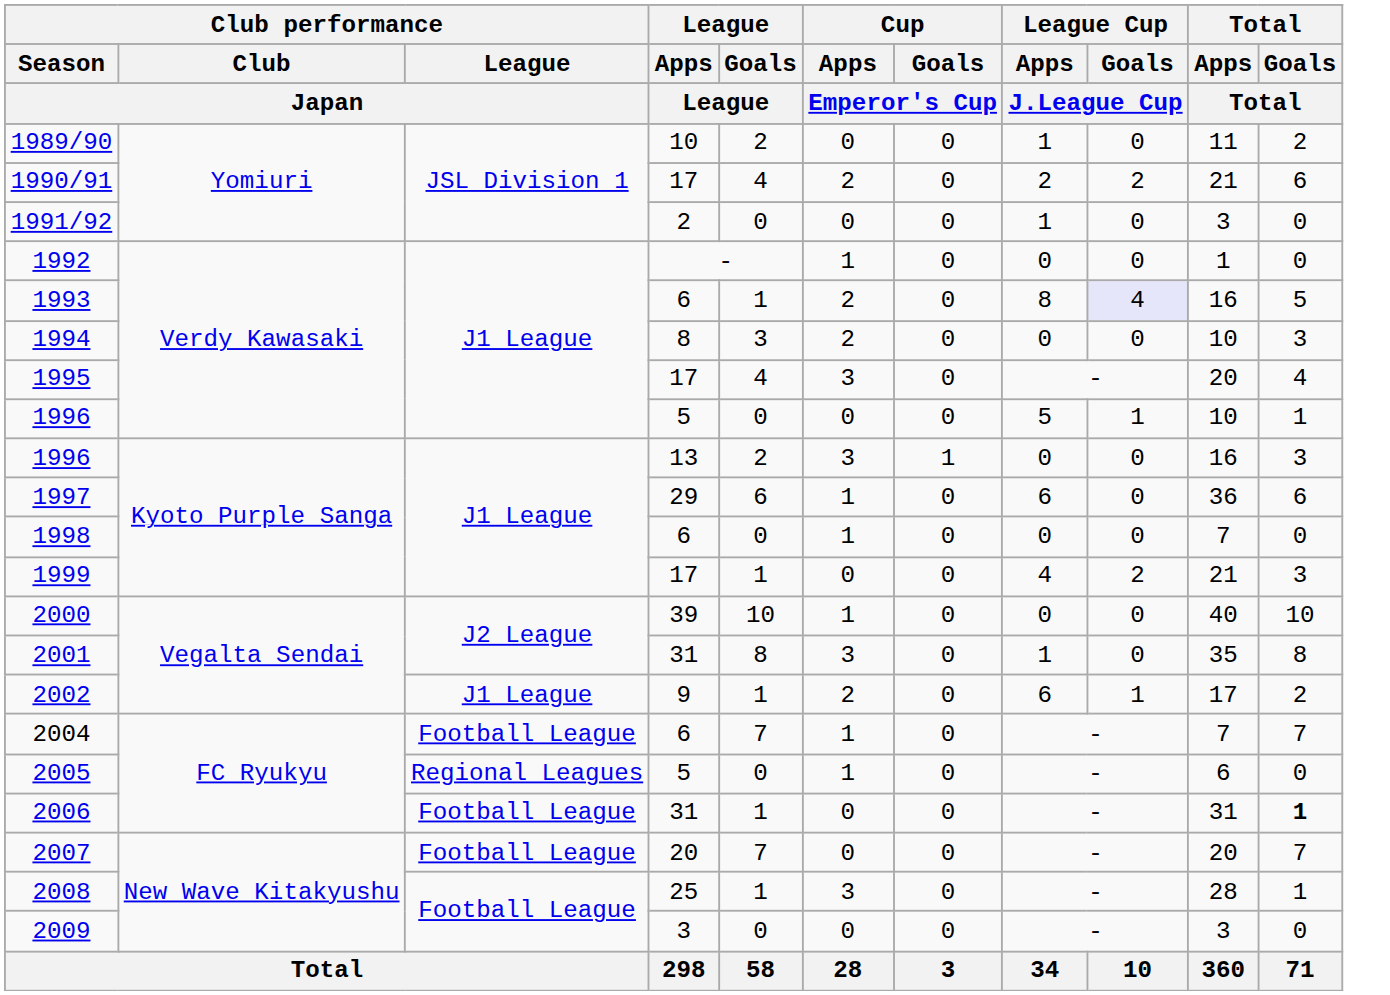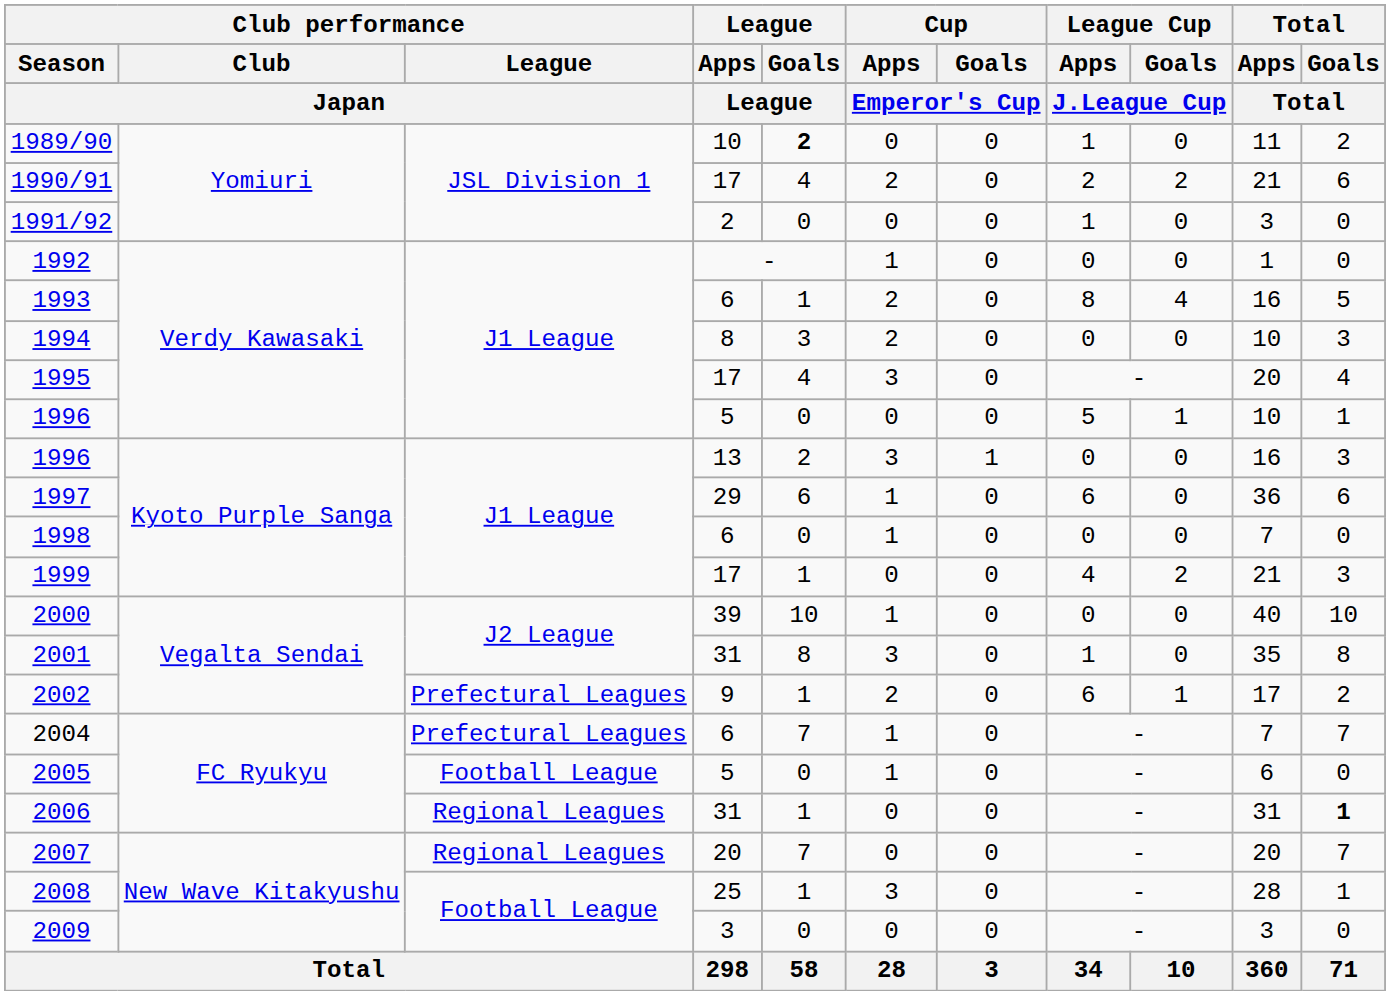1989/90 | League / Goals / League: normal -> bold
1993 | League Cup / Goals / J.League Cup: lavender background -> no background
2002 | Club performance / League / Japan: J1 League -> Prefectural Leagues
2004 | Club performance / League / Japan: Football League -> Prefectural Leagues
2005 | Club performance / League / Japan: Regional Leagues -> Football League
2006 | Club performance / League / Japan: Football League -> Regional Leagues
2007 | Club performance / League / Japan: Football League -> Regional Leagues
